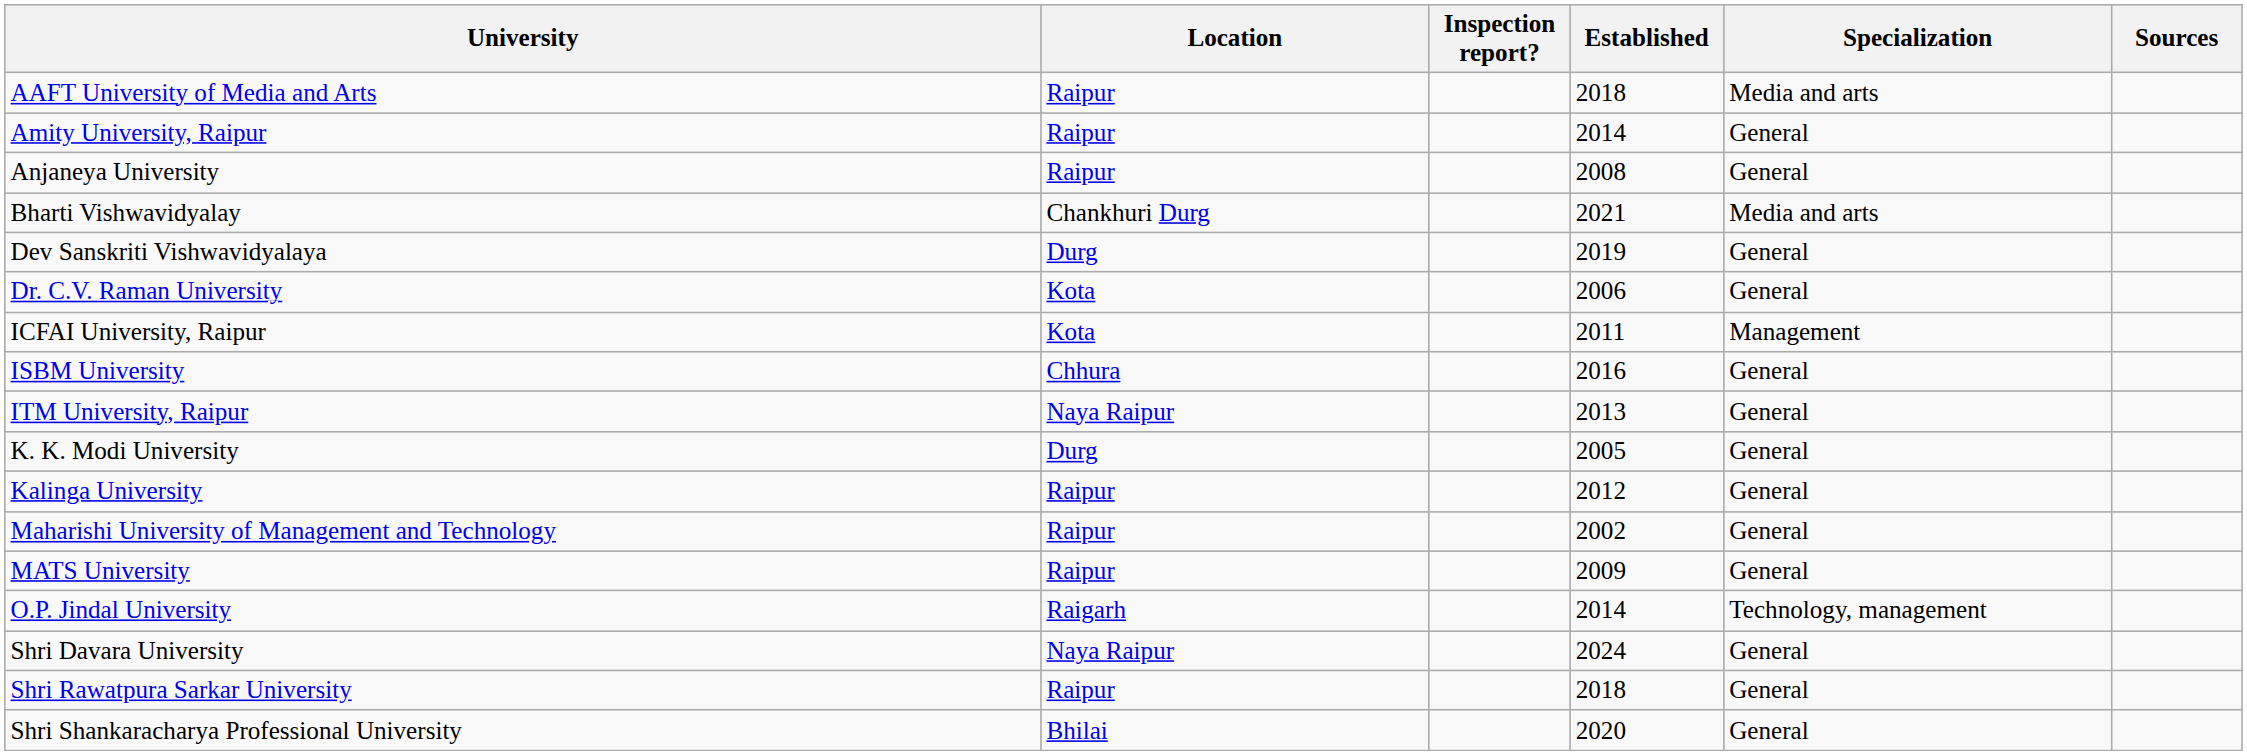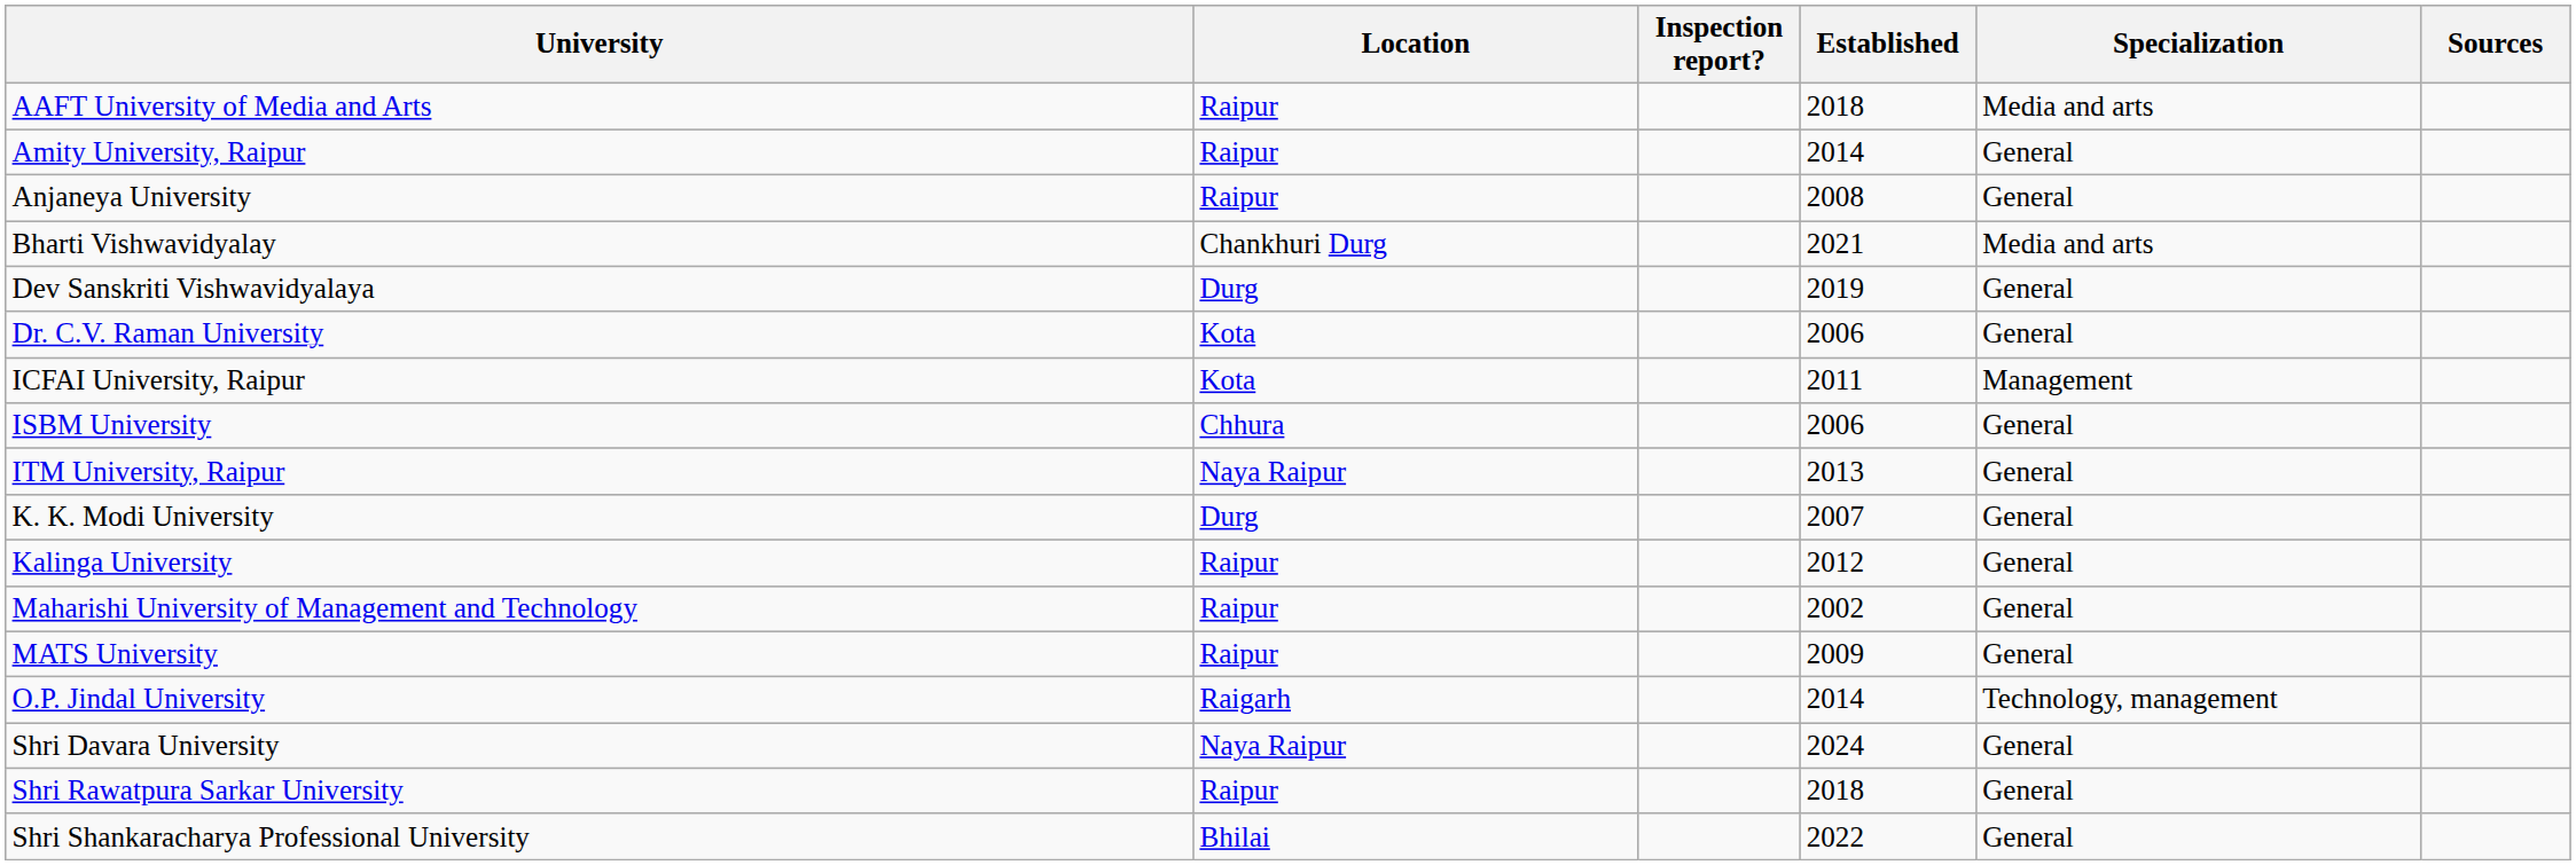ISBM University | Established: 2016 -> 2006
K. K. Modi University | Established: 2005 -> 2007
Shri Shankaracharya Professional University | Established: 2020 -> 2022
